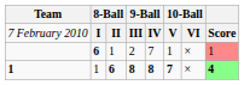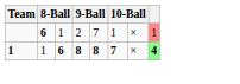- row: 7 February 2010 | I | II | III | IV | V | VI | Score
